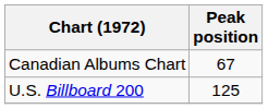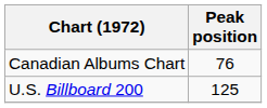Canadian Albums Chart | Peak position: 67 -> 76
